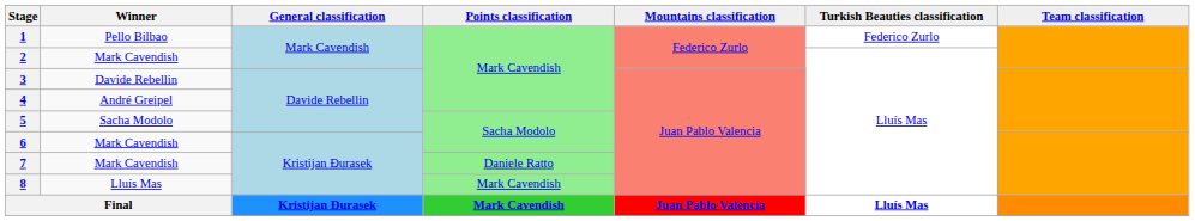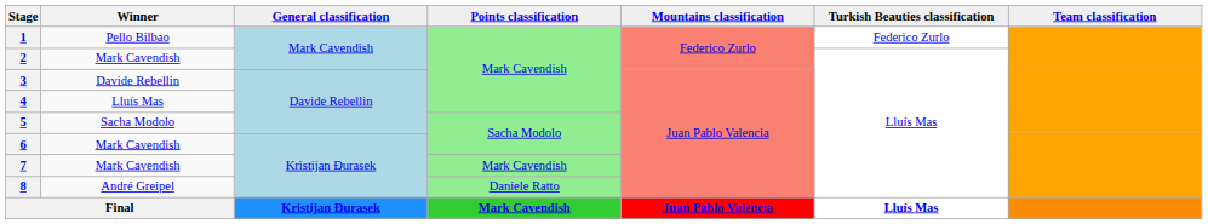4 | Winner: André Greipel -> Lluís Mas
7 | Points classification: Daniele Ratto -> Mark Cavendish
8 | Winner: Lluís Mas -> André Greipel
8 | Points classification: Mark Cavendish -> Daniele Ratto
